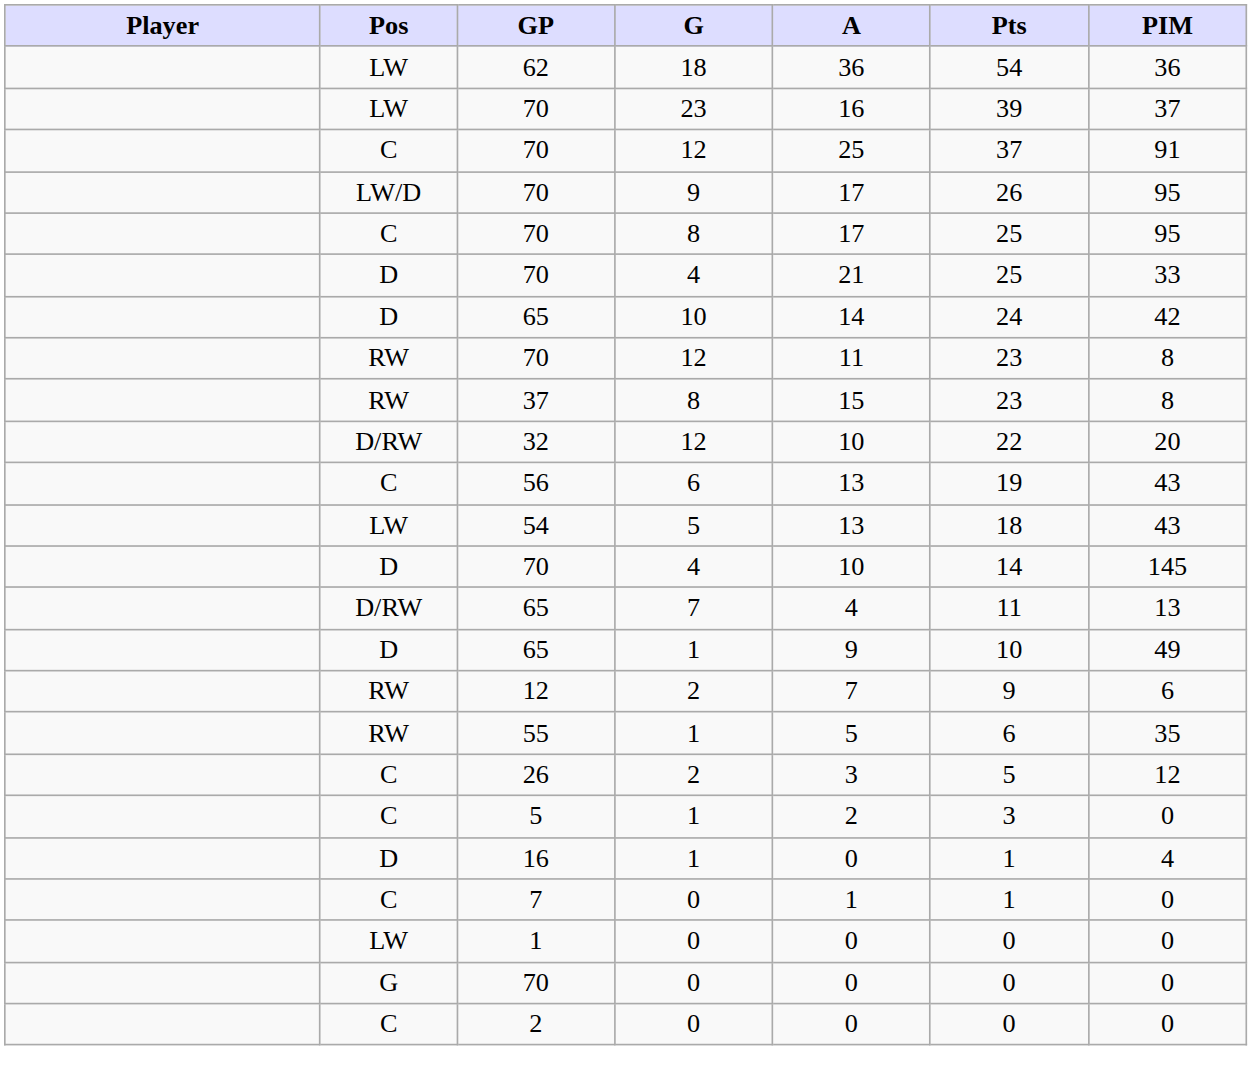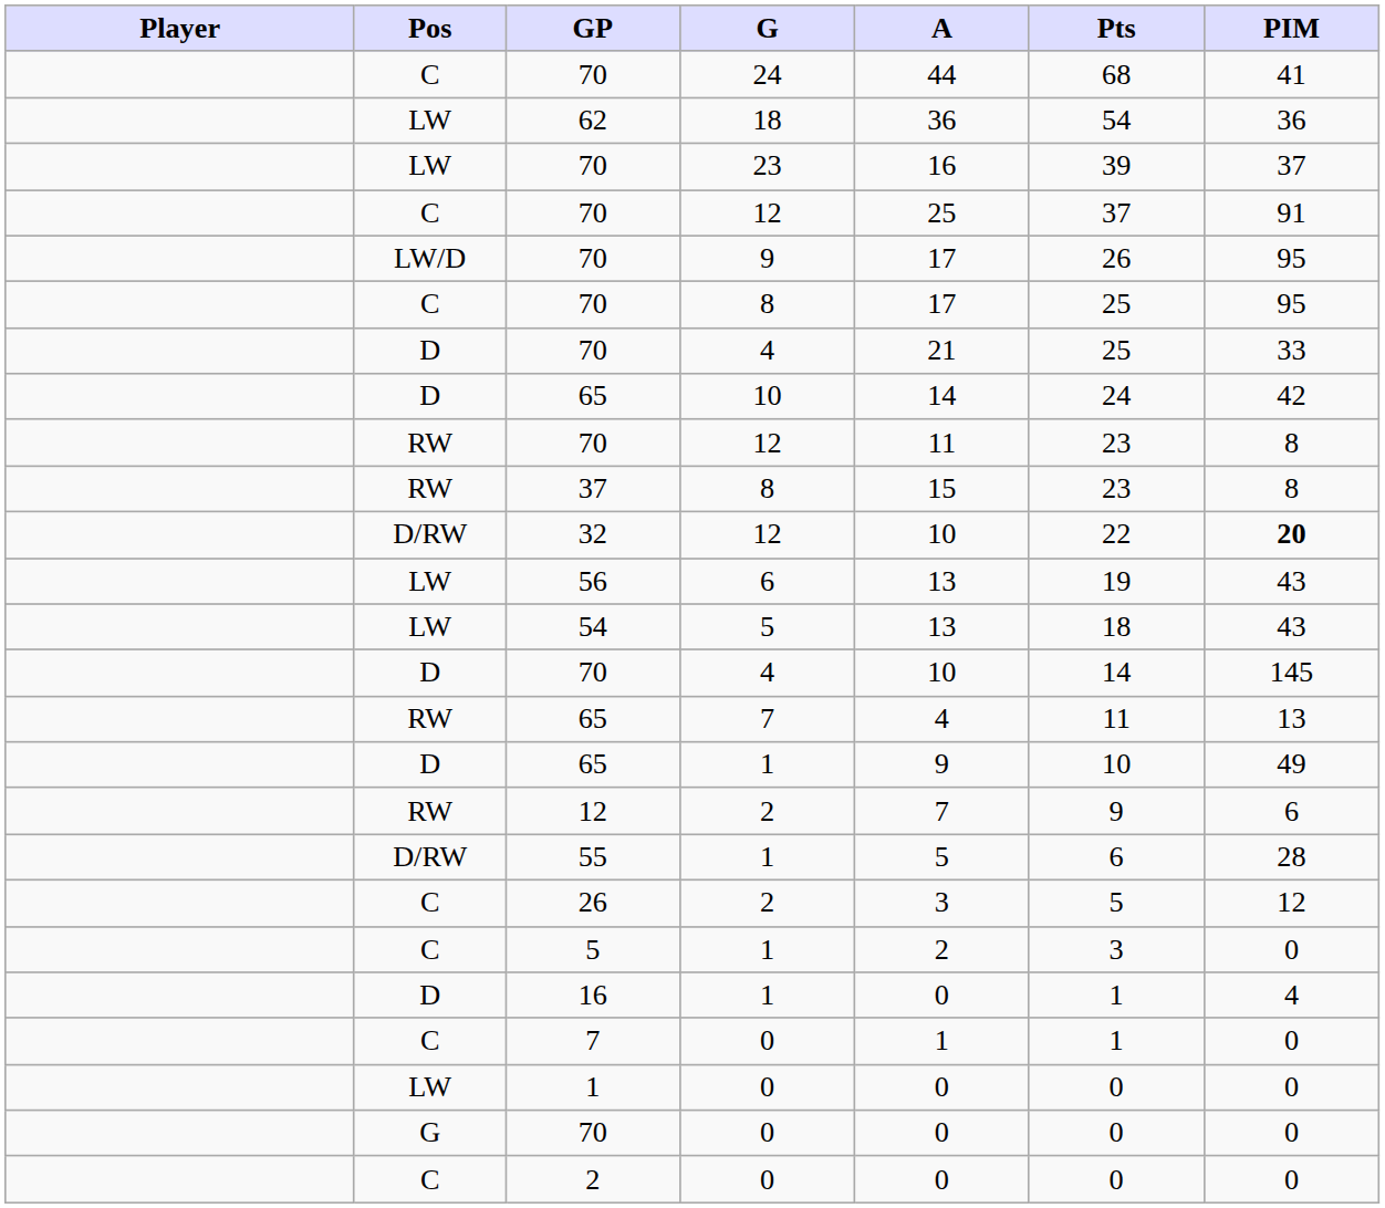+ row: C | 70 | 24 | 44 | 68 | 41
32 | PIM: normal -> bold
56 | Pos: C -> LW
65 / 7 | Pos: D/RW -> RW
55 | Pos: RW -> D/RW
55 | PIM: 35 -> 28
